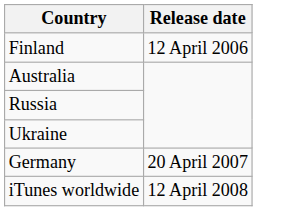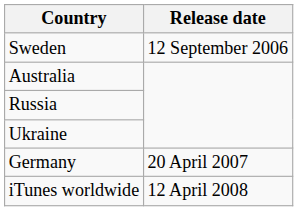- row: Finland | 12 April 2006
+ row: Sweden | 12 September 2006
